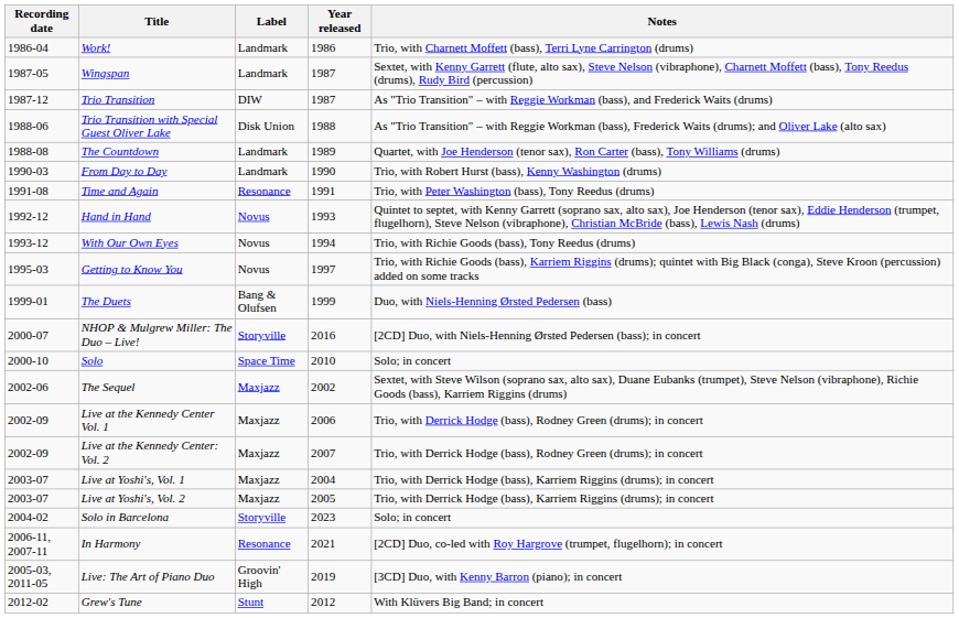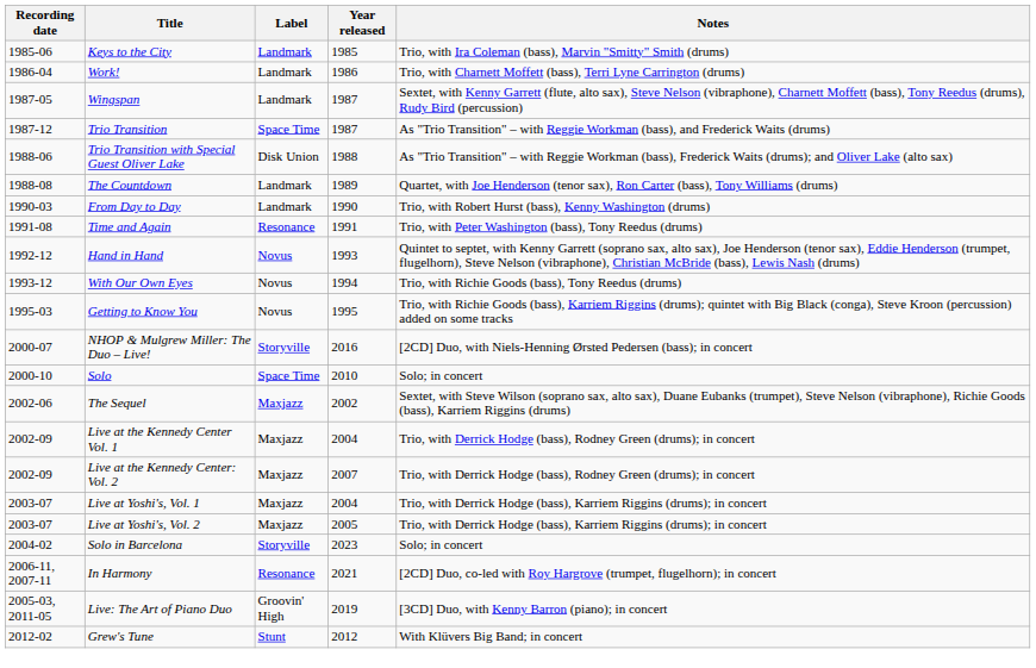+ row: 1985-06 | Keys to the City | Landmark | 1985 | Trio, with Ira Coleman (bass), Marvin "Smitty" Smith (drums)
Trio Transition | Label: DIW -> Space Time
Getting to Know You | Year released: 1997 -> 1995
- row: 1999-01 | The Duets | Bang & Olufsen | 1999 | Duo, with Niels-Henning Ørsted Pedersen (bass)
Live at the Kennedy Center Vol. 1 | Year released: 2006 -> 2004
